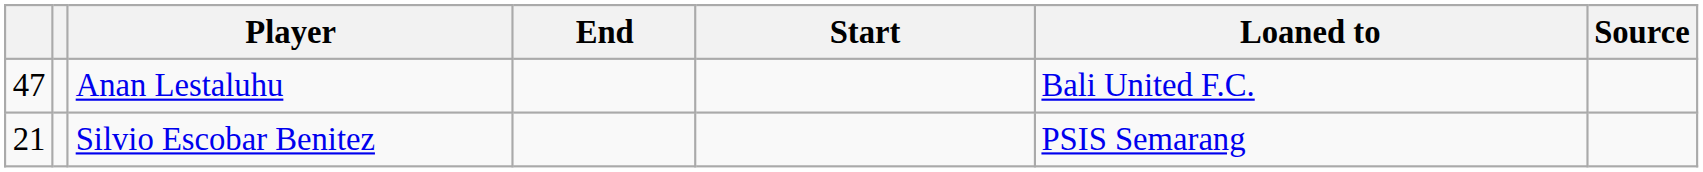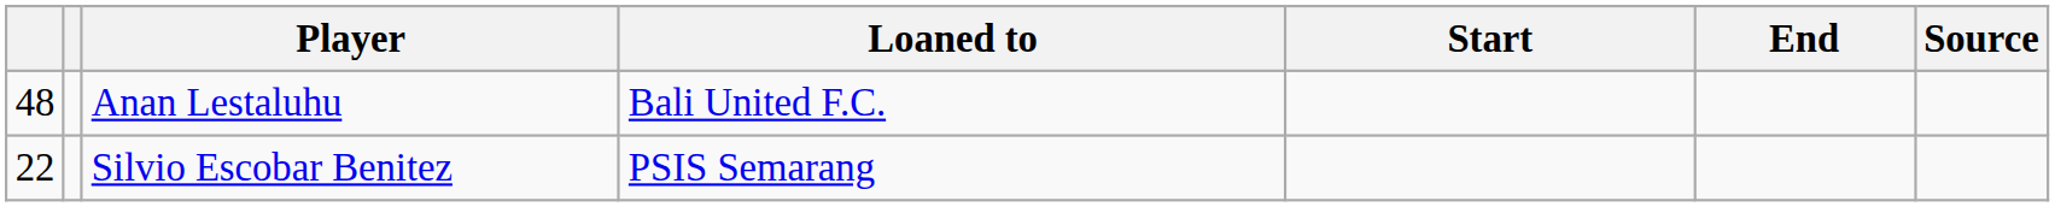columns swapped: Loaned to <-> End
Anan Lestaluhu | column 1: 47 -> 48
Silvio Escobar Benitez | column 1: 21 -> 22
